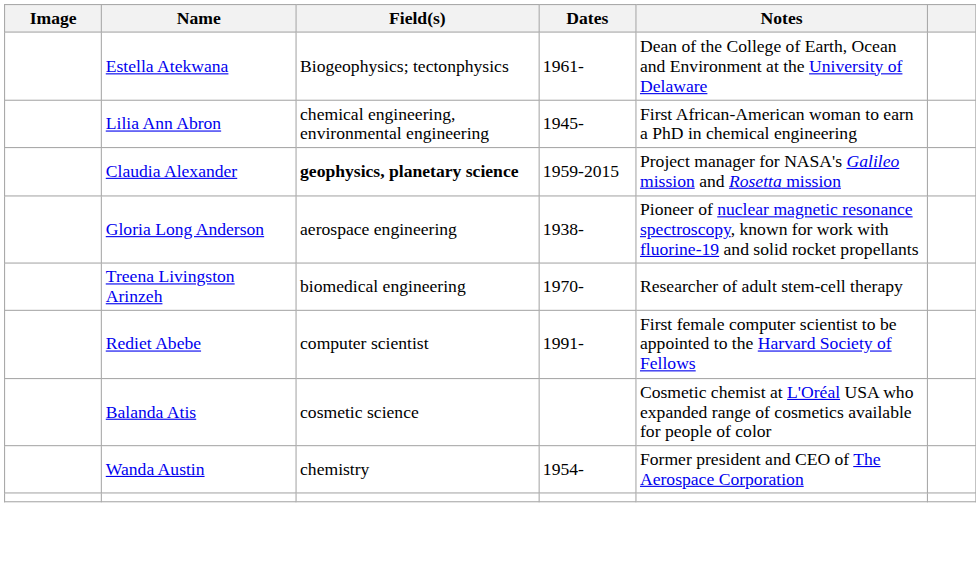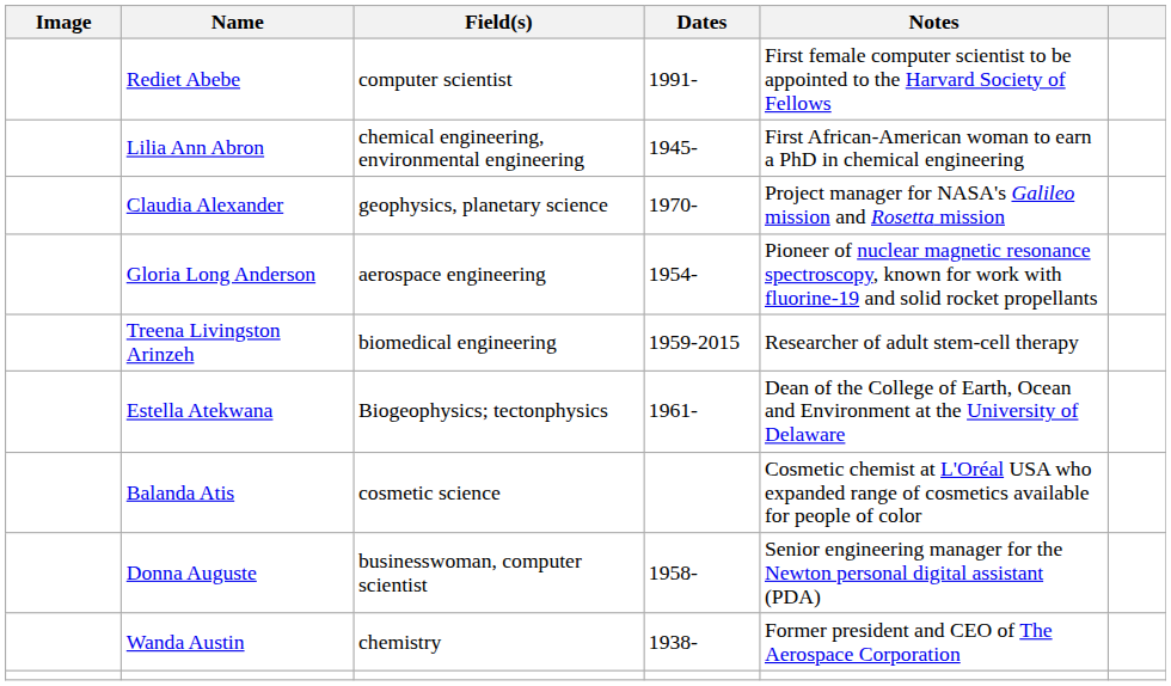rows swapped: Rediet Abebe <-> Estella Atekwana
Claudia Alexander | Field(s): bold -> normal
Claudia Alexander | Dates: 1959-2015 -> 1970-
Gloria Long Anderson | Dates: 1938- -> 1954-
Treena Livingston Arinzeh | Dates: 1970- -> 1959-2015
+ row: Donna Auguste | businesswoman, computer scientist | 1958- | Senior engineering manager for the Newton personal digital assistant (PDA)
Wanda Austin | Dates: 1954- -> 1938-
